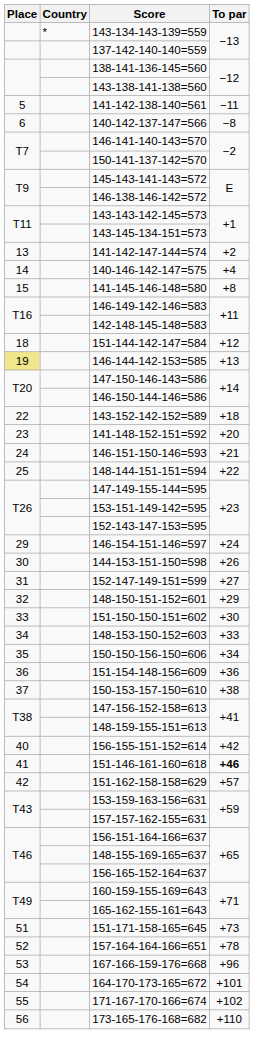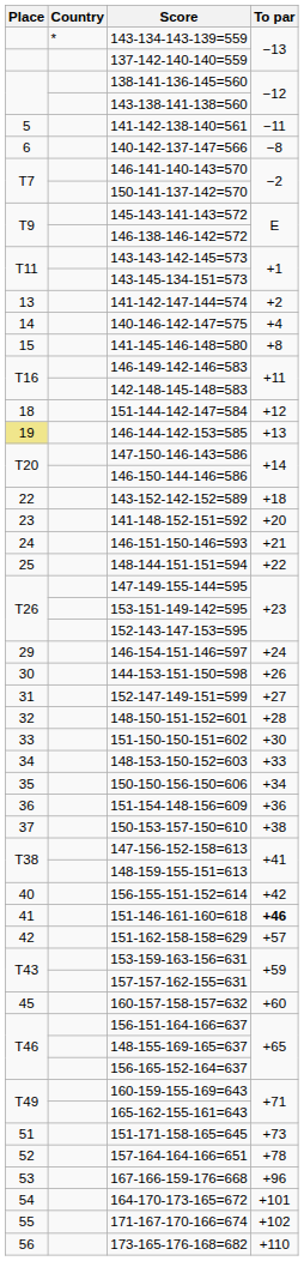148-150-151-152=601 | To par: +29 -> +28
+ row: 45 | 160-157-158-157=632 | +60
